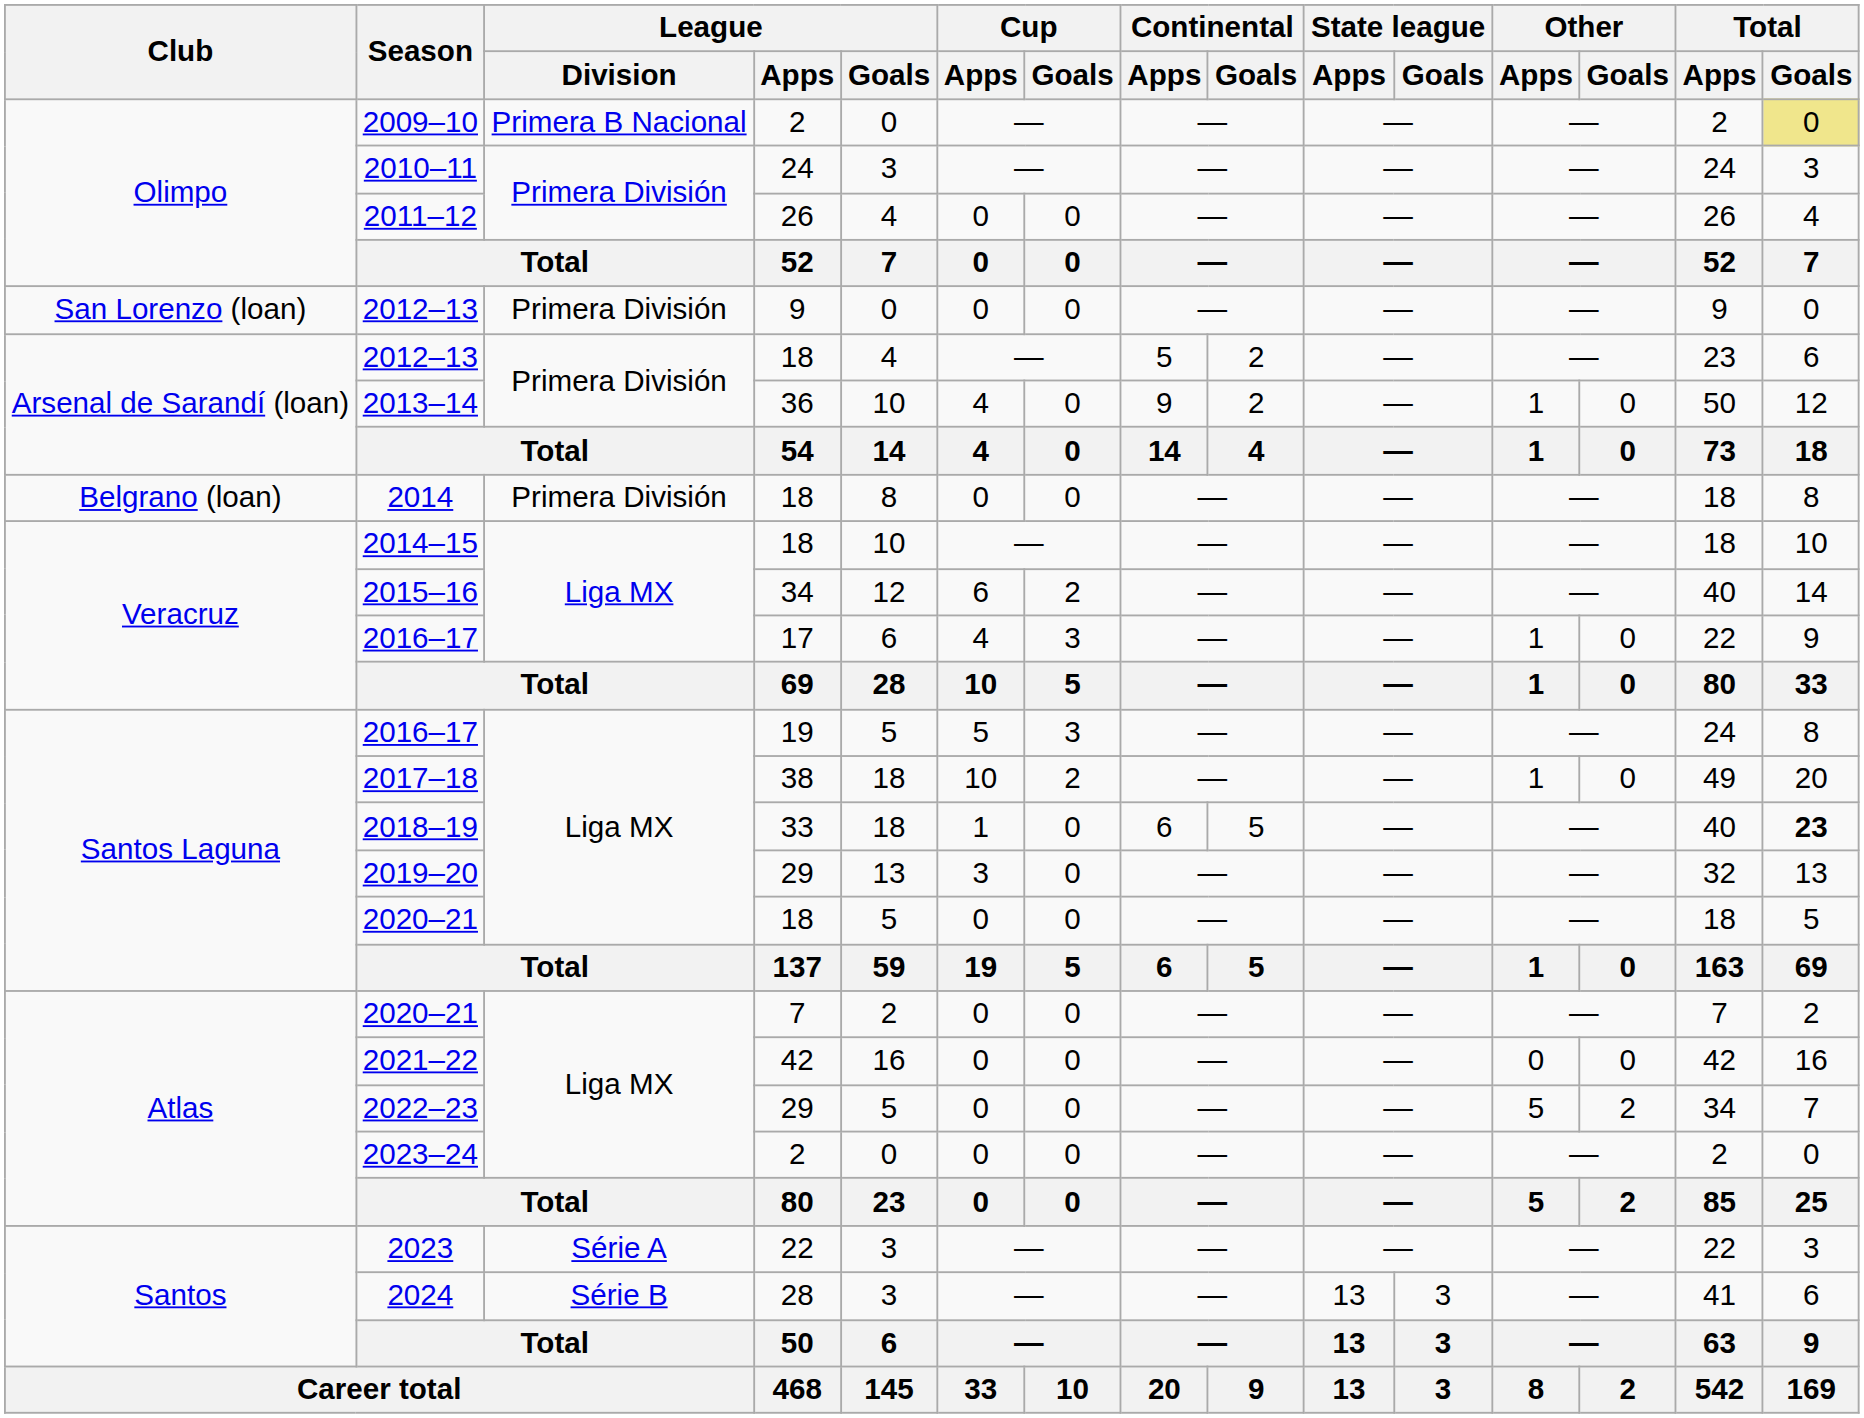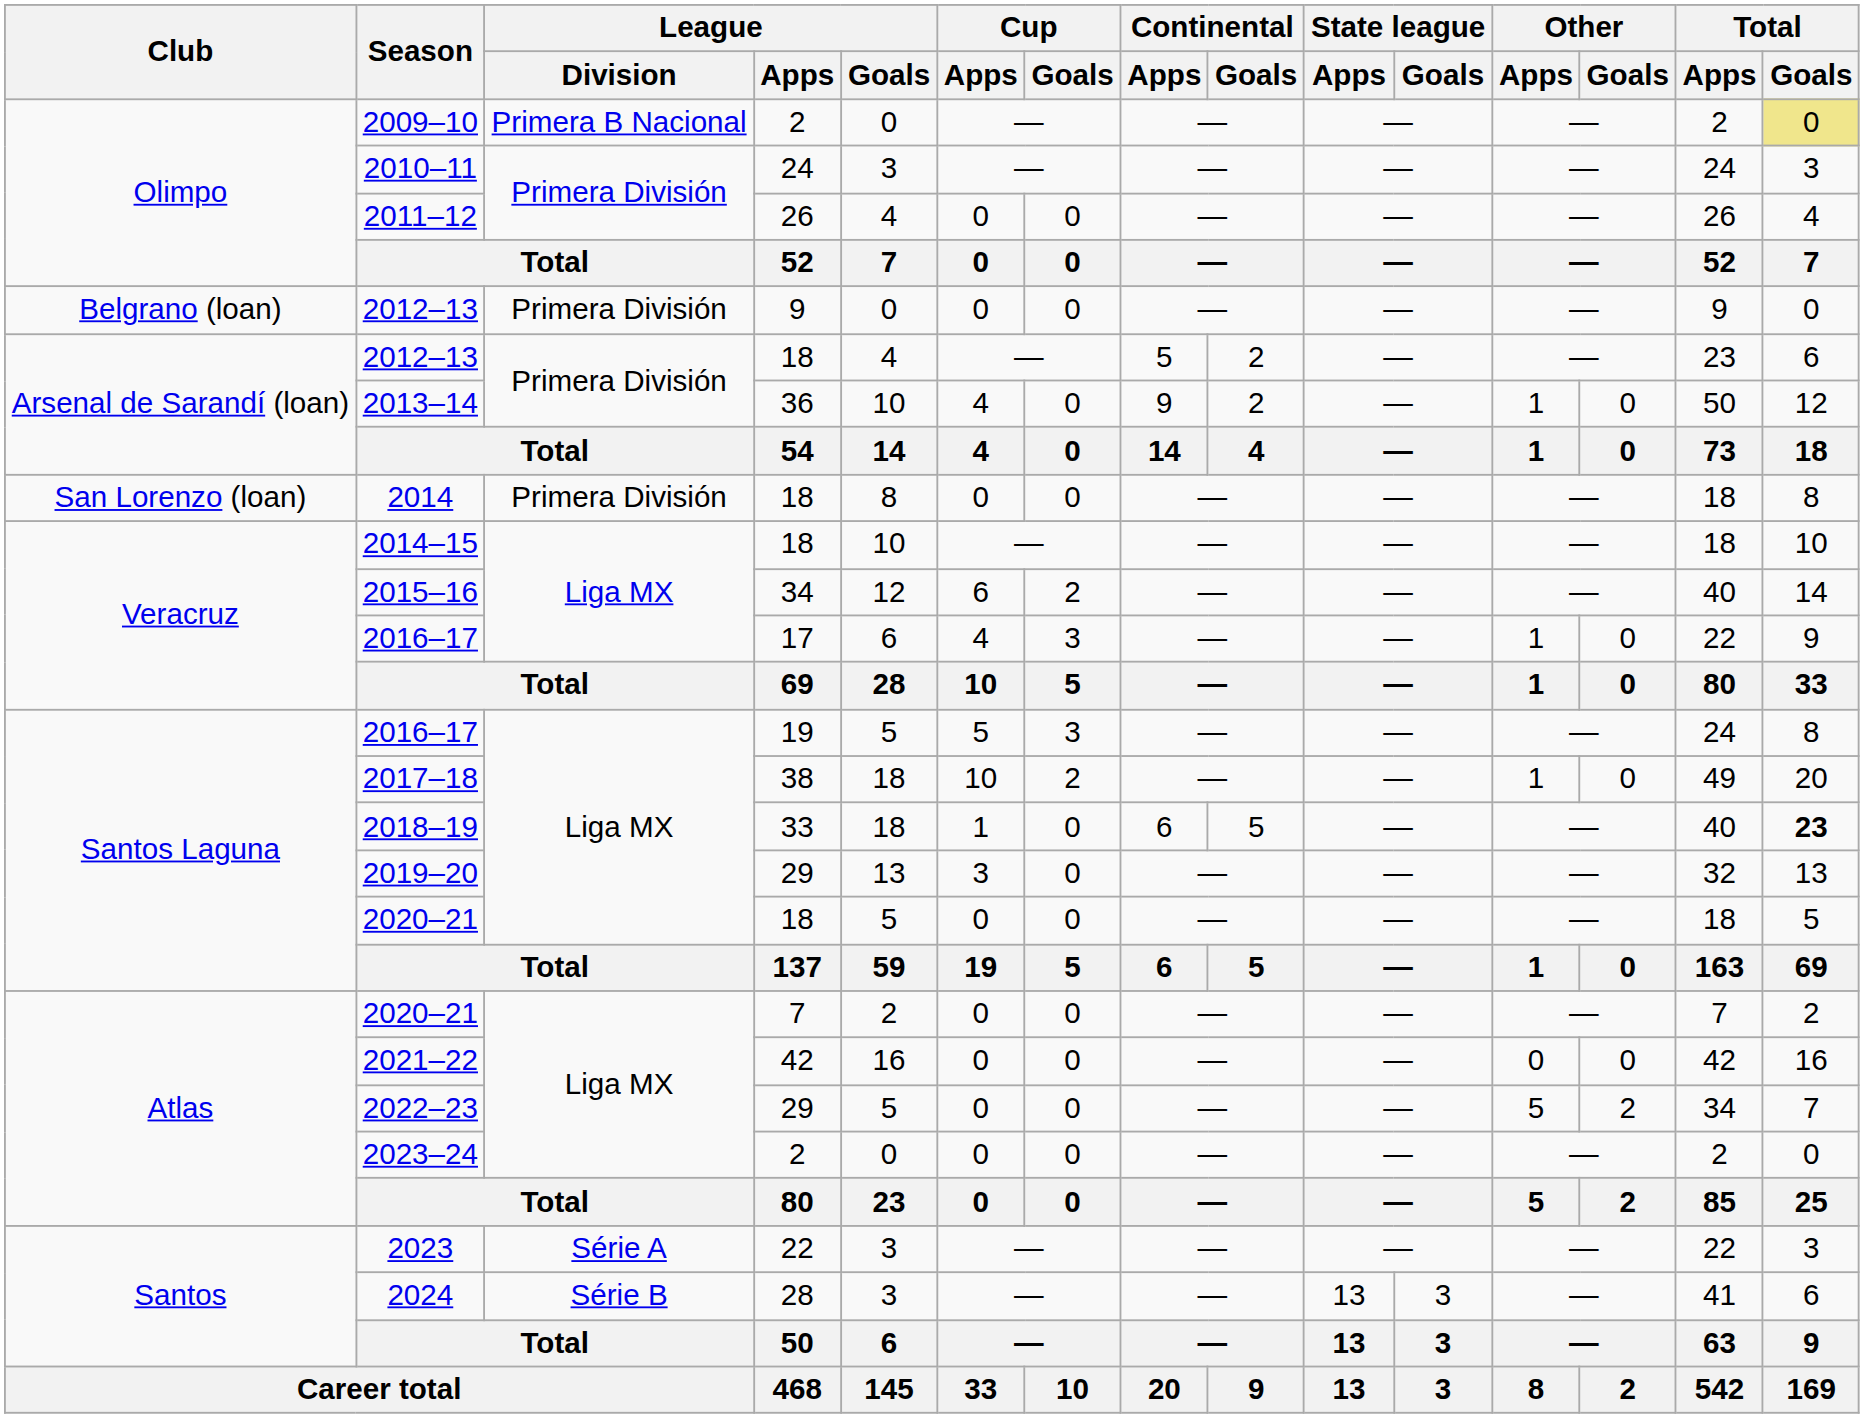2012–13 / 9 | Club: San Lorenzo (loan) -> Belgrano (loan)
2014 | Club: Belgrano (loan) -> San Lorenzo (loan)
